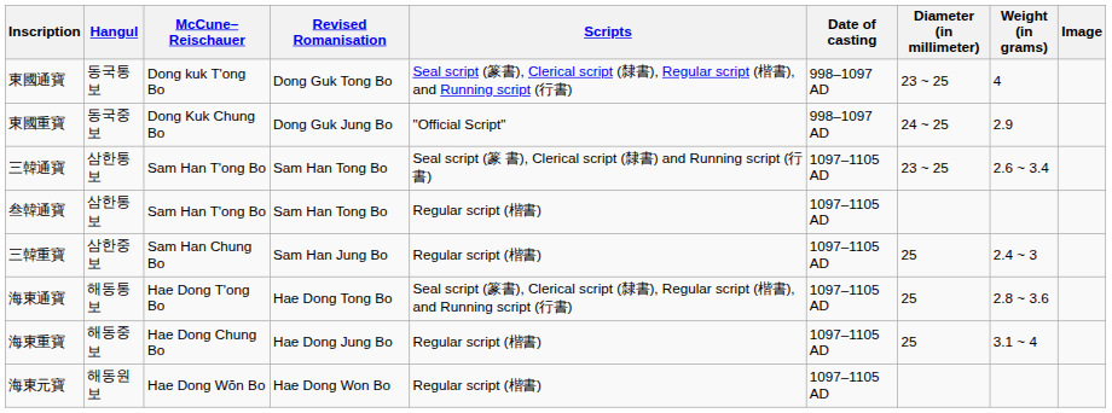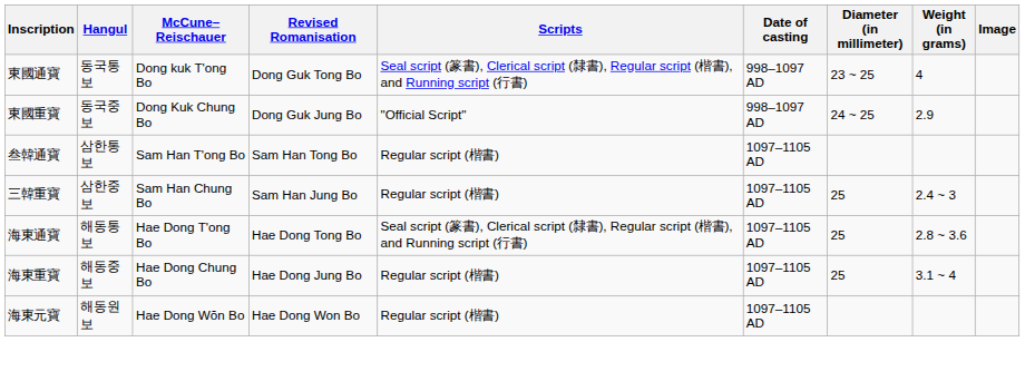- row: 三韓通寶 | 삼한통보 | Sam Han T'ong Bo | Sam Han Tong Bo | Seal script (篆 書), Clerical script (隸書) and Running script (行書) | 1097–1105 AD | 23 ~ 25 | 2.6 ~ 3.4
